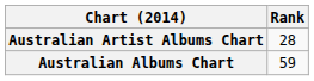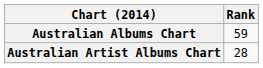rows swapped: Australian Albums Chart <-> Australian Artist Albums Chart
